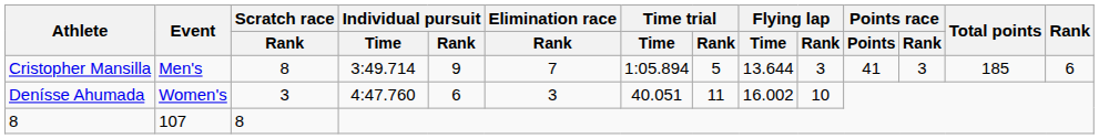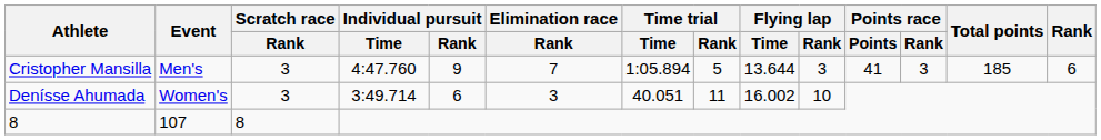Cristopher Mansilla | Scratch race / Rank: 8 -> 3
Cristopher Mansilla | Individual pursuit / Time: 3:49.714 -> 4:47.760
Denísse Ahumada | Individual pursuit / Time: 4:47.760 -> 3:49.714
